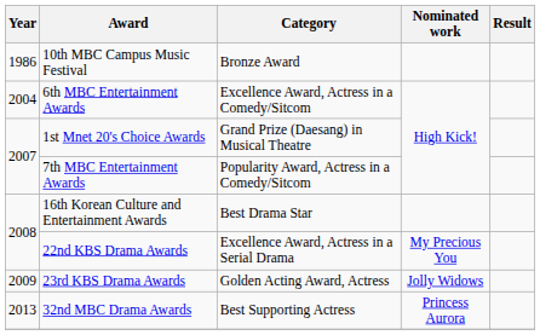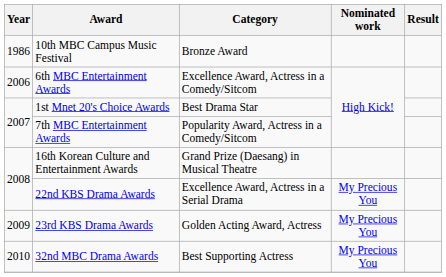6th MBC Entertainment Awards | Year: 2004 -> 2006
1st Mnet 20's Choice Awards | Category: Grand Prize (Daesang) in Musical Theatre -> Best Drama Star
16th Korean Culture and Entertainment Awards | Category: Best Drama Star -> Grand Prize (Daesang) in Musical Theatre
23rd KBS Drama Awards | Nominated work: Jolly Widows -> My Precious You
32nd MBC Drama Awards | Year: 2013 -> 2010
32nd MBC Drama Awards | Nominated work: Princess Aurora -> My Precious You
